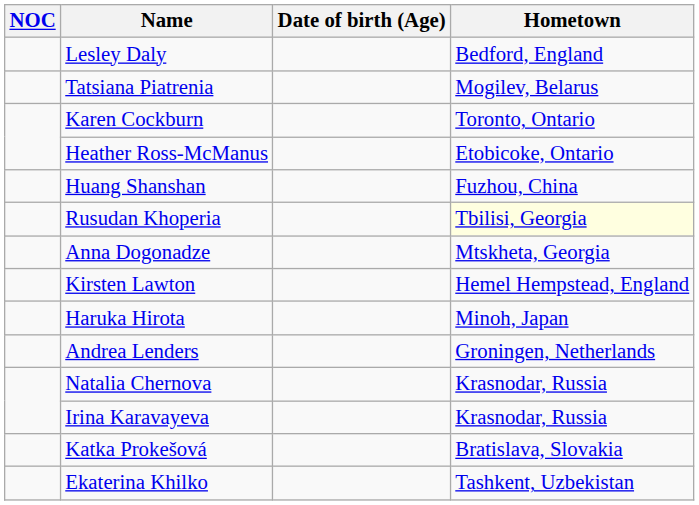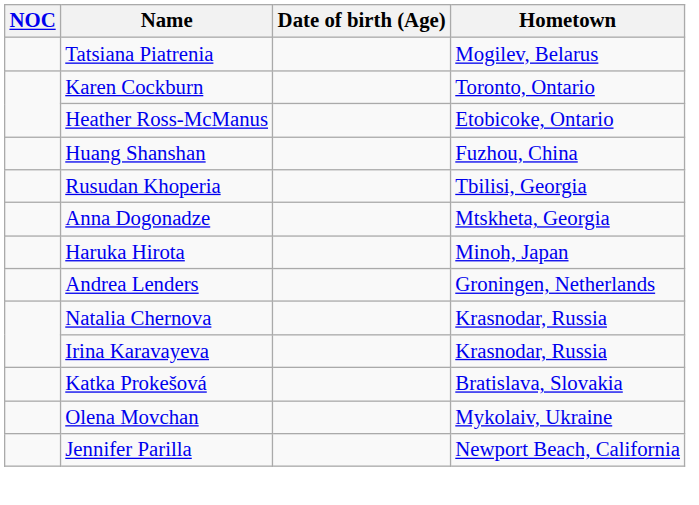- row: Lesley Daly | Bedford, England
Rusudan Khoperia | Hometown: lightyellow background -> no background
- row: Kirsten Lawton | Hemel Hempstead, England
+ row: Olena Movchan | Mykolaiv, Ukraine
+ row: Jennifer Parilla | Newport Beach, California
- row: Ekaterina Khilko | Tashkent, Uzbekistan
